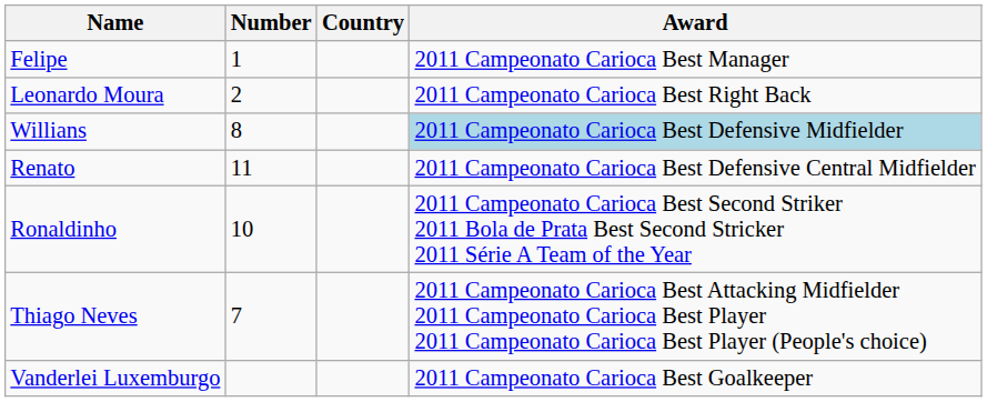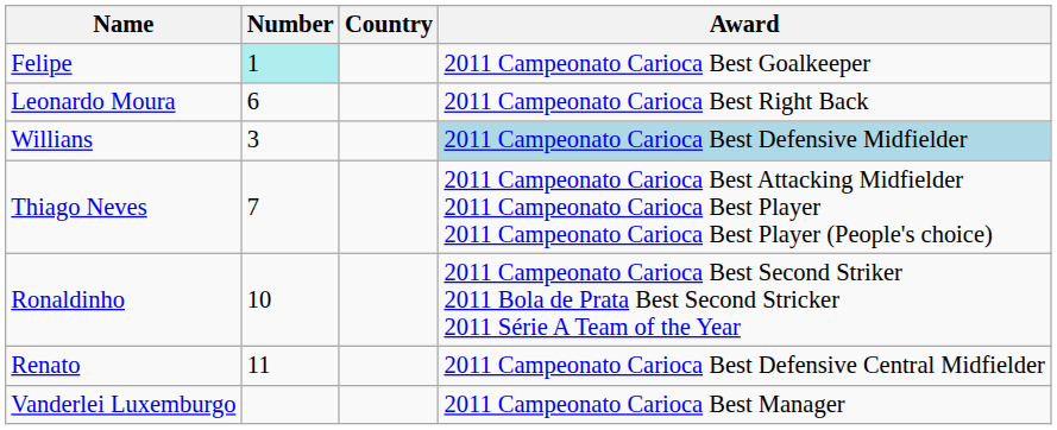Felipe | Number: no background -> paleturquoise background
Felipe | Award: 2011 Campeonato Carioca Best Manager -> 2011 Campeonato Carioca Best Goalkeeper
Leonardo Moura | Number: 2 -> 6
Willians | Number: 8 -> 3
rows swapped: Thiago Neves <-> Renato
Vanderlei Luxemburgo | Award: 2011 Campeonato Carioca Best Goalkeeper -> 2011 Campeonato Carioca Best Manager
